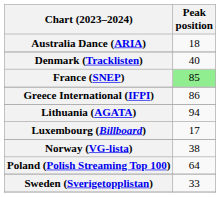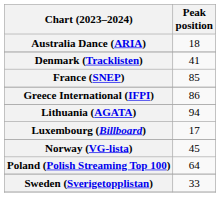Denmark (Tracklisten) | Peak position: 40 -> 41
France (SNEP) | Peak position: lightgreen background -> no background
Norway (VG-lista) | Peak position: 38 -> 45
